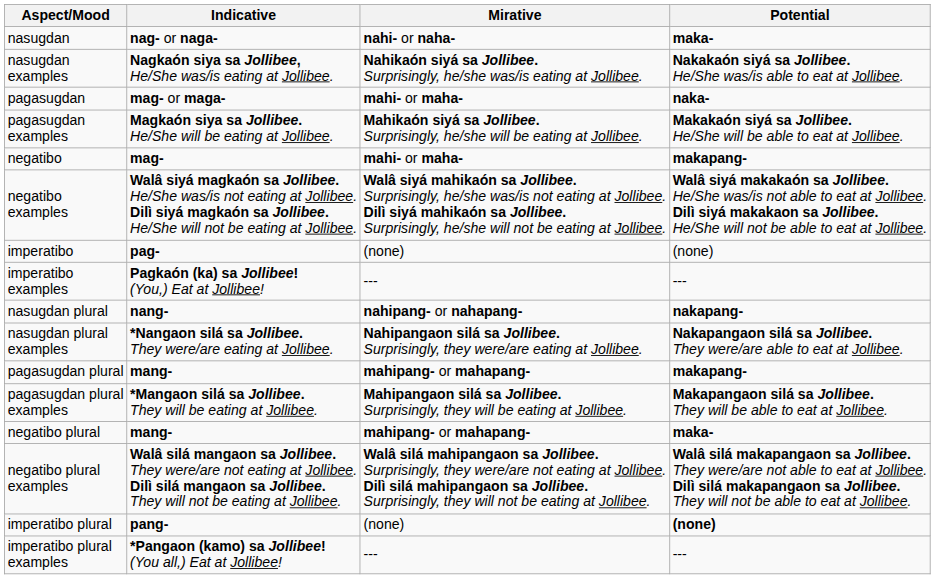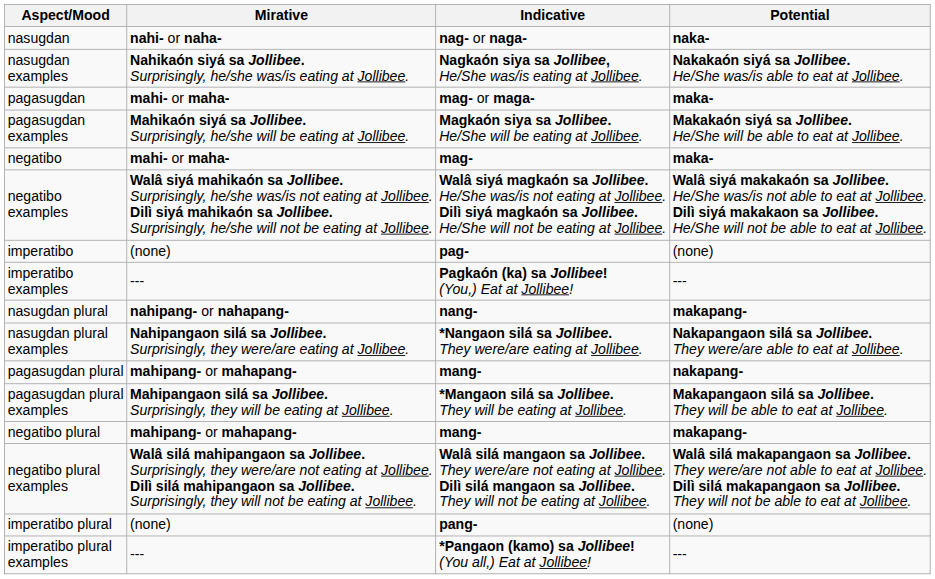columns swapped: Indicative <-> Mirative
nasugdan | Potential: maka- -> naka-
pagasugdan | Potential: naka- -> maka-
negatibo | Potential: makapang- -> maka-
nasugdan plural | Potential: nakapang- -> makapang-
pagasugdan plural | Potential: makapang- -> nakapang-
negatibo plural | Potential: maka- -> makapang-
imperatibo plural | Potential: bold -> normal
